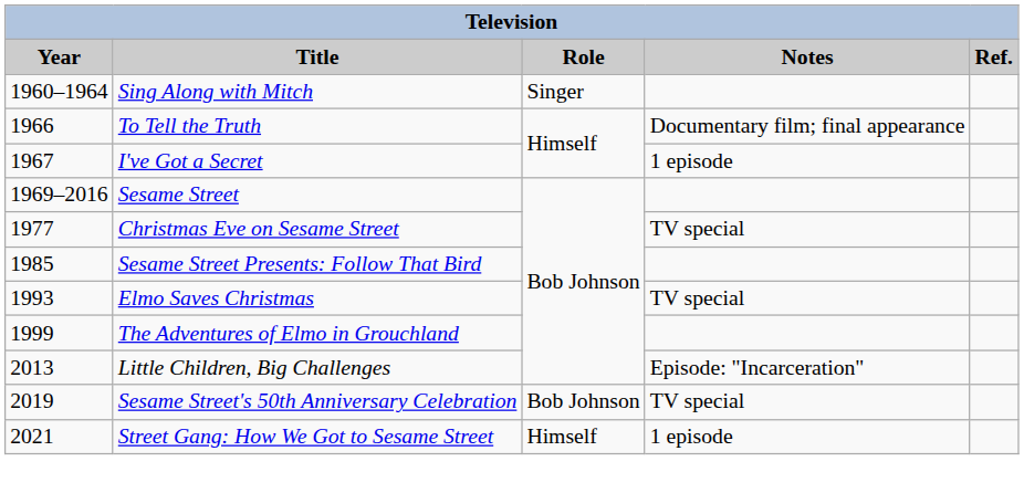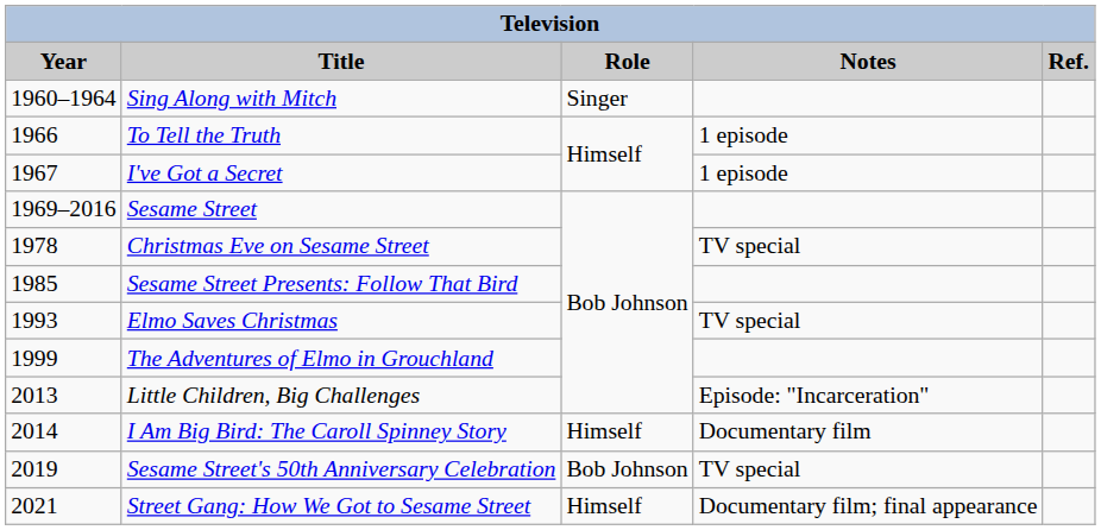To Tell the Truth | Notes: Documentary film; final appearance -> 1 episode
Christmas Eve on Sesame Street | Year: 1977 -> 1978
+ row: 2014 | I Am Big Bird: The Caroll Spinney Story | Himself | Documentary film
Street Gang: How We Got to Sesame Street | Notes: 1 episode -> Documentary film; final appearance
